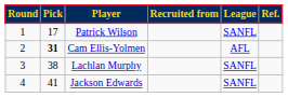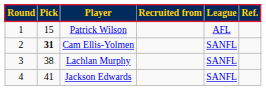Patrick Wilson | column 2: 17 -> 15
Patrick Wilson | column 5: SANFL -> AFL
Cam Ellis-Yolmen | column 5: AFL -> SANFL
